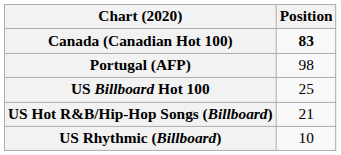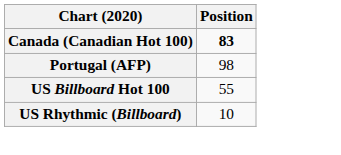US Billboard Hot 100 | Position: 25 -> 55
- row: US Hot R&B/Hip-Hop Songs (Billboard) | 21
